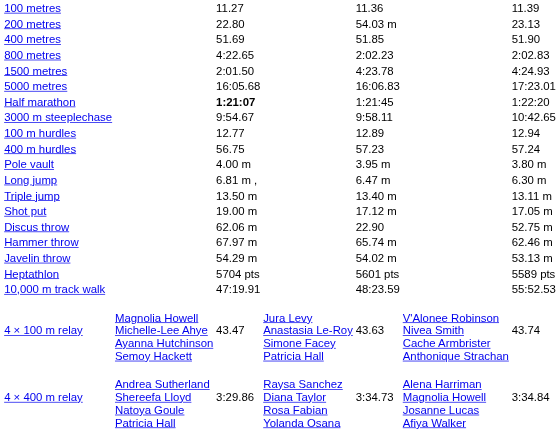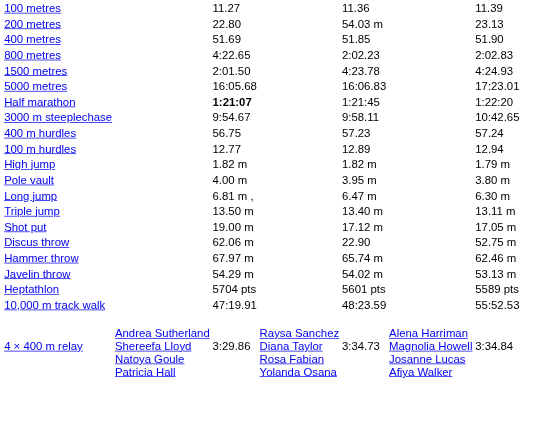rows swapped: 100 m hurdles <-> 400 m hurdles
+ row: High jump | 1.82 m | 1.82 m | 1.79 m
- row: 4 × 100 m relay | Magnolia Howell Michelle-Lee Ahye Ayanna Hutchinson Semoy Hackett | 43.47 | Jura Levy Anastasia Le-Roy Simone Facey Patricia Hall | 43.63 | V'Alonee Robinson Nivea Smith Cache Armbrister Anthonique Strachan | 43.74
